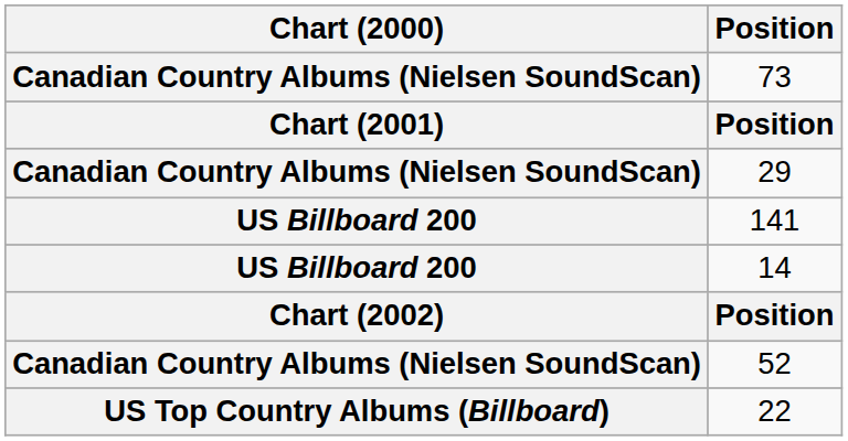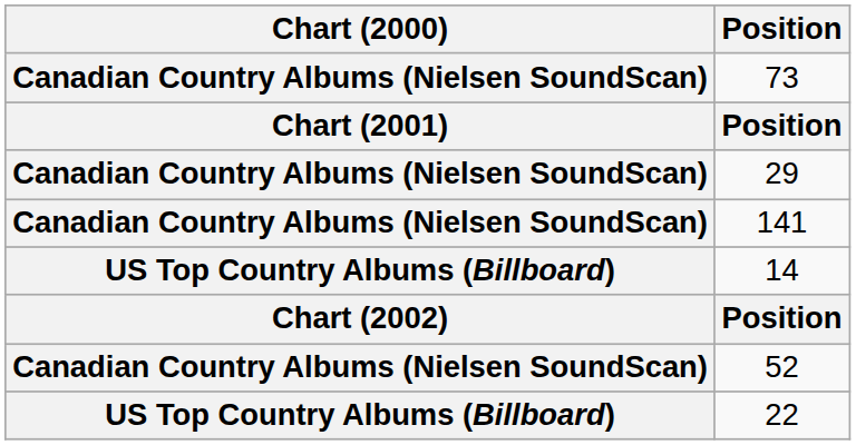141 | Chart (2000): US Billboard 200 -> Canadian Country Albums (Nielsen SoundScan)
14 | Chart (2000): US Billboard 200 -> US Top Country Albums (Billboard)
